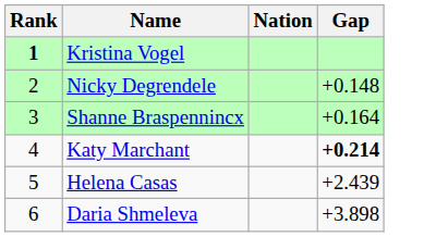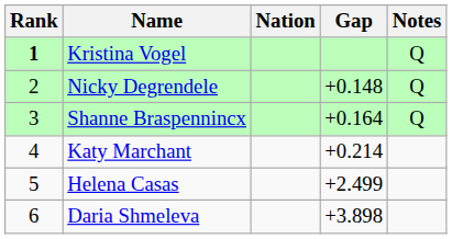+ column: Notes | Q | Q | Q
Katy Marchant | Gap: bold -> normal
Helena Casas | Gap: +2.439 -> +2.499
